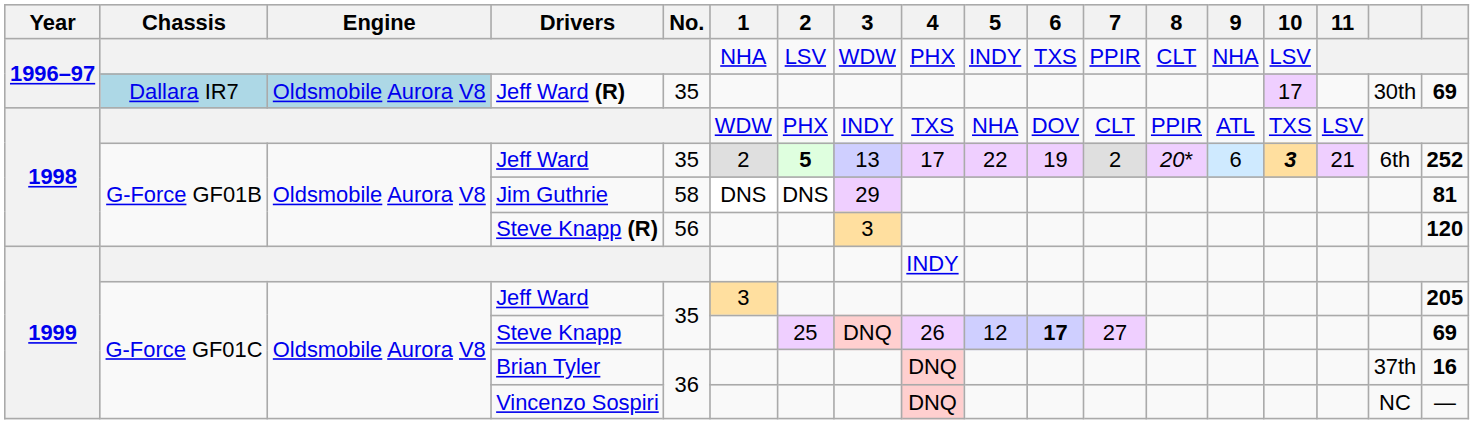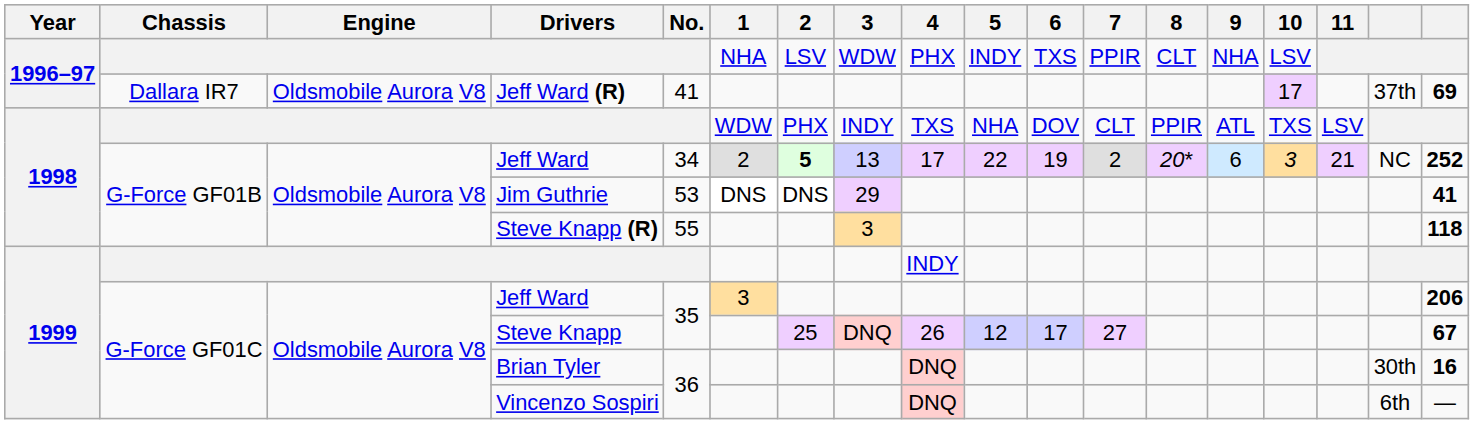Jeff Ward (R) | Chassis: lightblue background -> no background
Jeff Ward (R) | Engine: lightblue background -> no background
Jeff Ward (R) | No.: 35 -> 41
Jeff Ward (R) | column 17: 30th -> 37th
1998 / Jeff Ward | No.: 35 -> 34
1998 / Jeff Ward | 10: bold -> normal
1998 / Jeff Ward | column 17: 6th -> NC
Jim Guthrie | No.: 58 -> 53
Jim Guthrie | column 18: 81 -> 41
Steve Knapp (R) | No.: 56 -> 55
Steve Knapp (R) | column 18: 120 -> 118
1999 / Jeff Ward | column 18: 205 -> 206
Steve Knapp | 6: bold -> normal
Steve Knapp | column 18: 69 -> 67
Brian Tyler | column 17: 37th -> 30th
Vincenzo Sospiri | column 17: NC -> 6th
